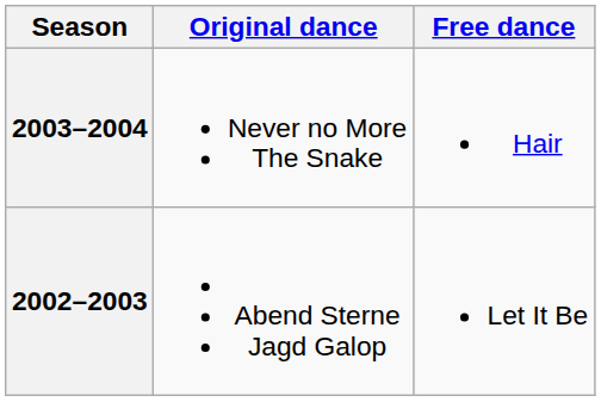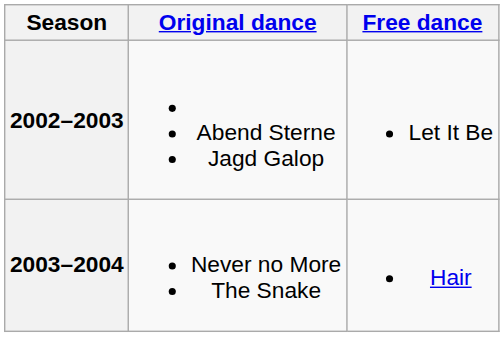rows swapped: 2003–2004 <-> 2002–2003
